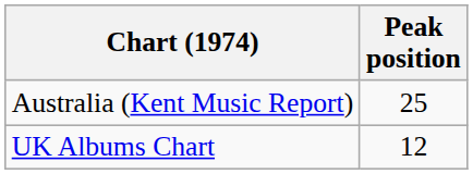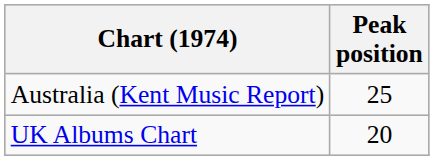UK Albums Chart | Peak position: 12 -> 20
